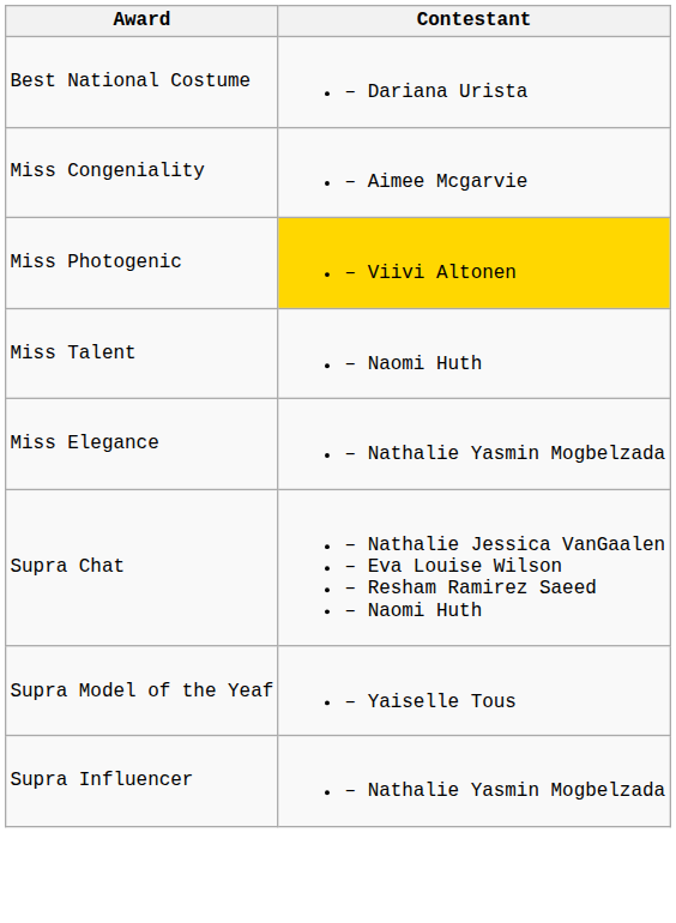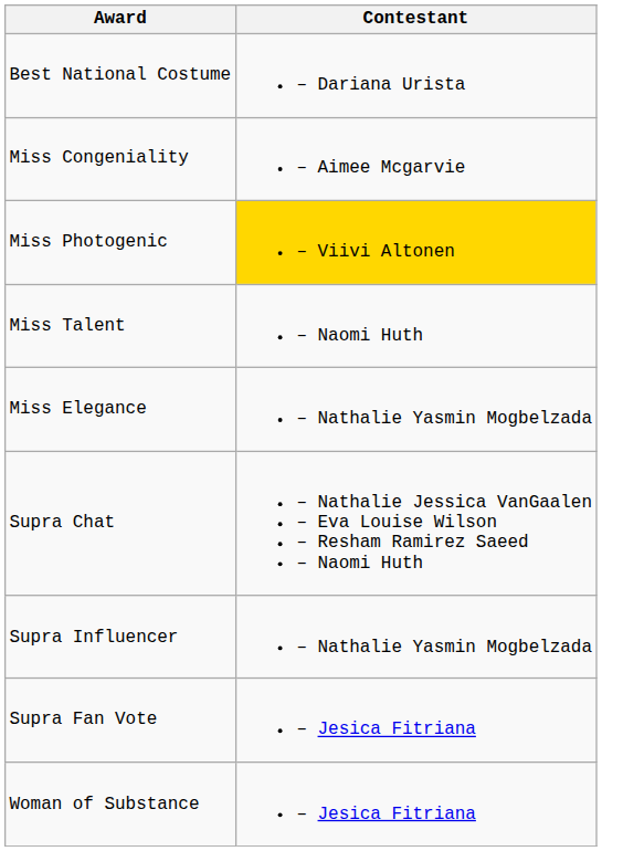- row: Supra Model of the Yeaf | – Yaiselle Tous
+ row: Supra Fan Vote | – Jesica Fitriana
+ row: Woman of Substance | – Jesica Fitriana
